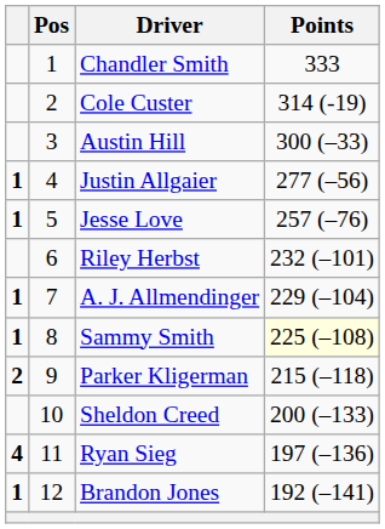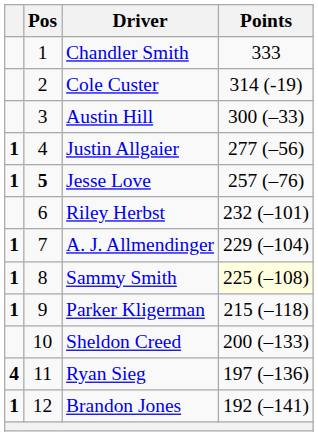Jesse Love | Pos: normal -> bold
Parker Kligerman | column 1: 2 -> 1
